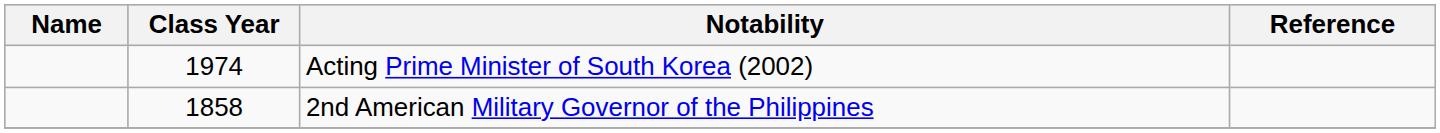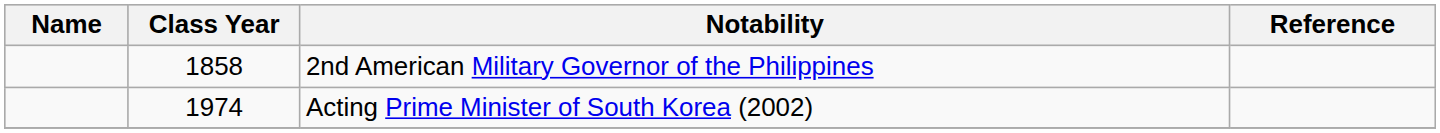rows swapped: Acting Prime Minister of South Korea (2002) <-> 2nd American Military Governor of the Philippines
